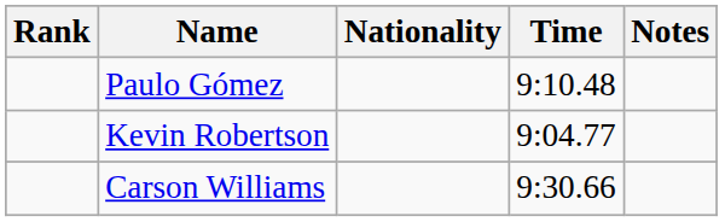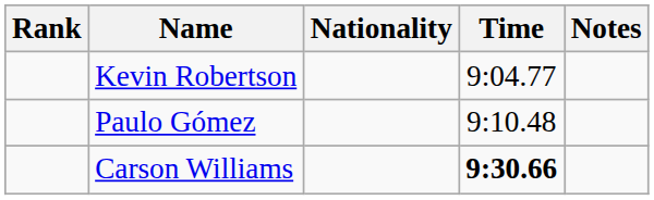rows swapped: Kevin Robertson <-> Paulo Gómez
Carson Williams | Time: normal -> bold
